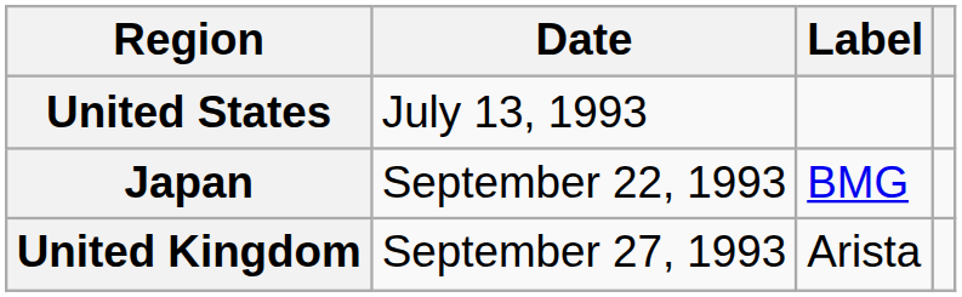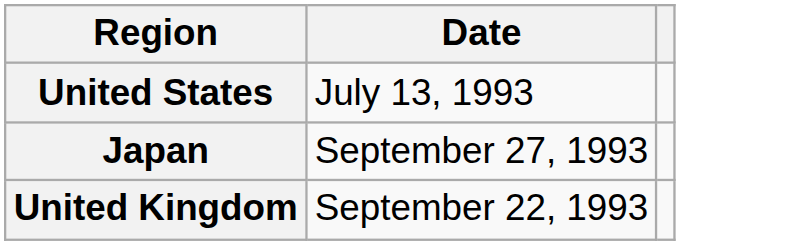- column: Label | BMG | Arista
Japan | Date: September 22, 1993 -> September 27, 1993
United Kingdom | Date: September 27, 1993 -> September 22, 1993
